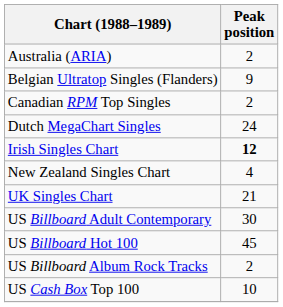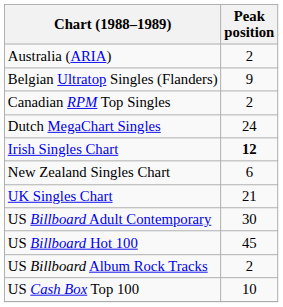New Zealand Singles Chart | Peak position: 4 -> 6
